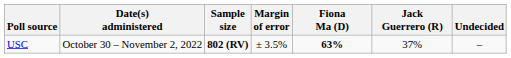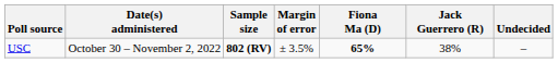USC | Fiona Ma (D): 63% -> 65%
USC | Jack Guerrero (R): 37% -> 38%
